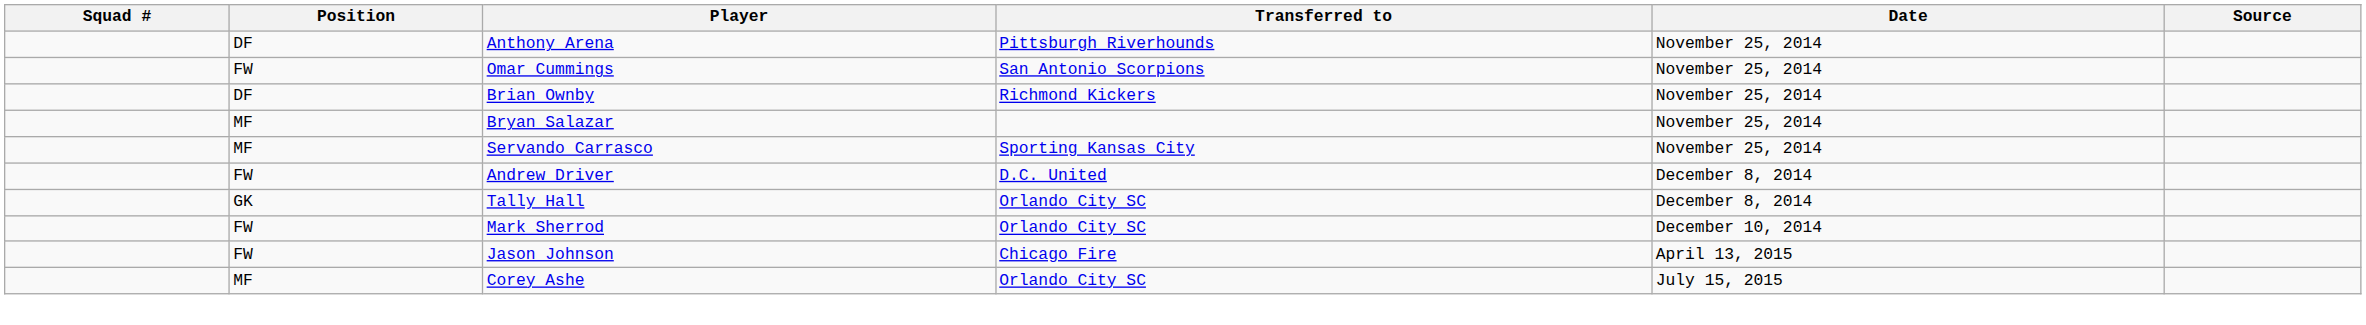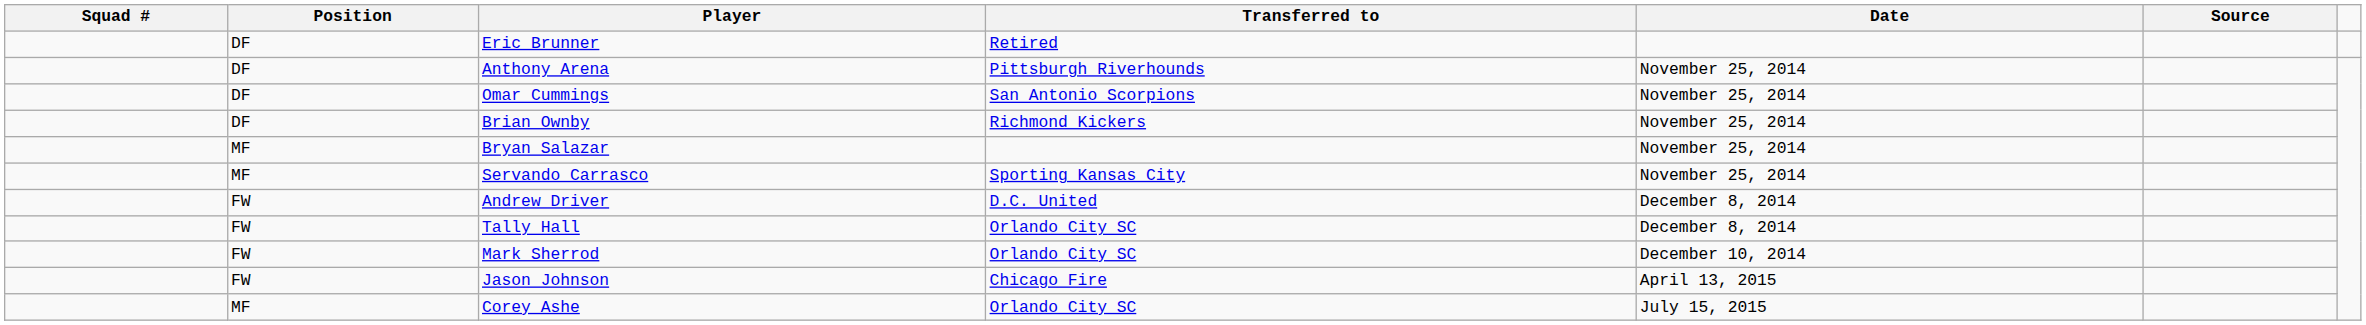+ row: DF | Eric Brunner | Retired
Omar Cummings | Position: FW -> DF
Tally Hall | Position: GK -> FW
